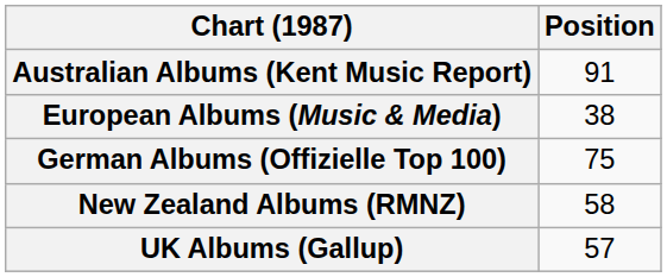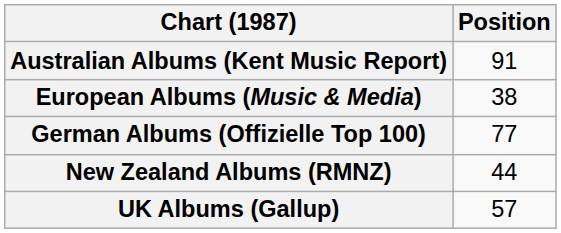German Albums (Offizielle Top 100) | Position: 75 -> 77
New Zealand Albums (RMNZ) | Position: 58 -> 44
